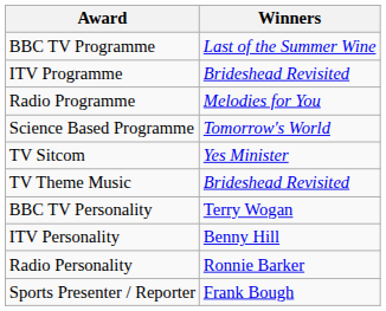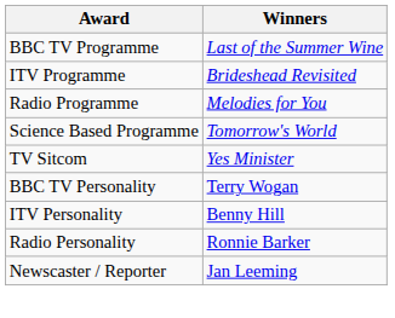- row: TV Theme Music | Brideshead Revisited
+ row: Newscaster / Reporter | Jan Leeming
- row: Sports Presenter / Reporter | Frank Bough
